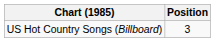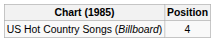US Hot Country Songs (Billboard) | Position: 3 -> 4
